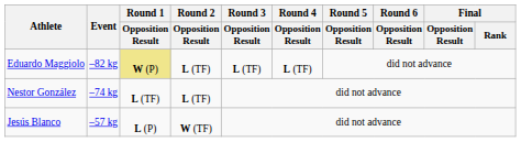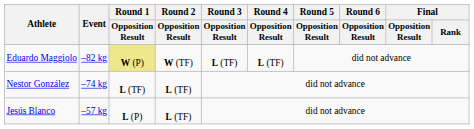Eduardo Maggiolo | Round 2 / Opposition Result: L (TF) -> W (TF)
Jesús Blanco | Round 2 / Opposition Result: W (TF) -> L (TF)
